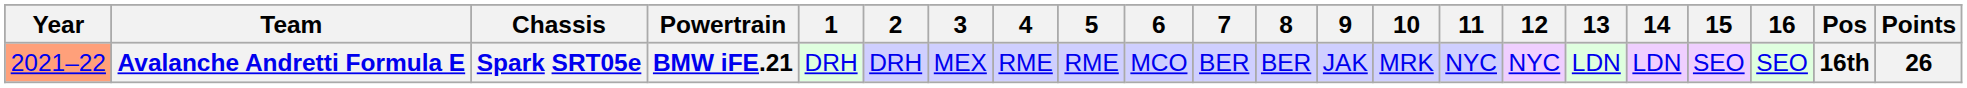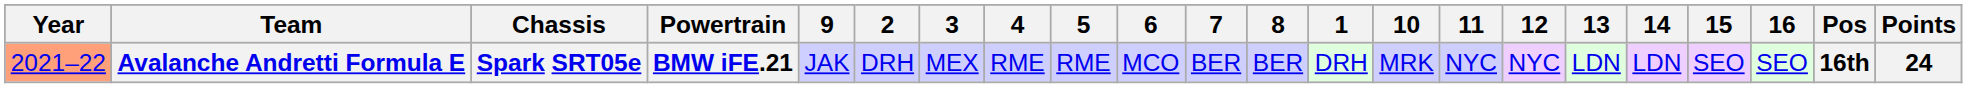columns swapped: 1 <-> 9
Avalanche Andretti Formula E | Points: 26 -> 24
